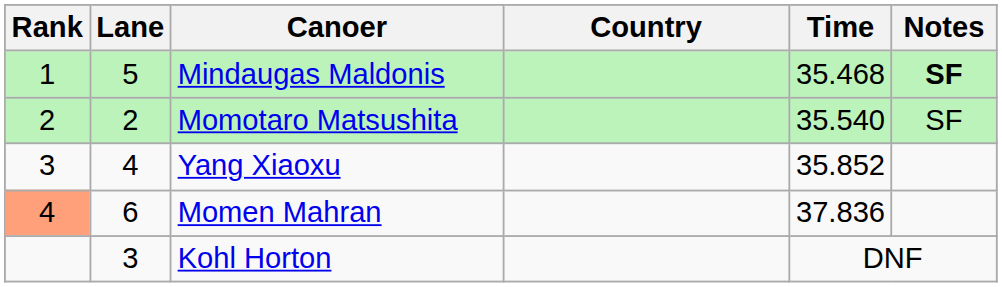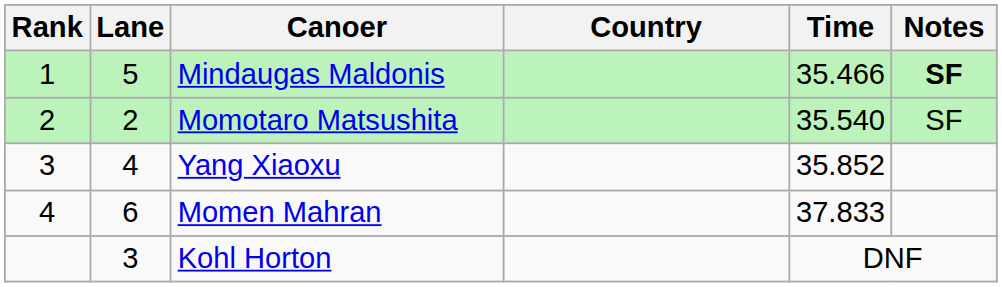Mindaugas Maldonis | Time: 35.468 -> 35.466
Momen Mahran | Rank: lightsalmon background -> no background
Momen Mahran | Time: 37.836 -> 37.833
